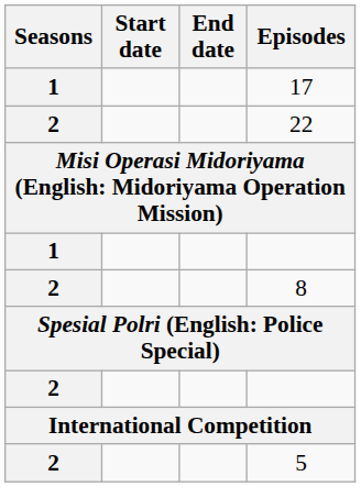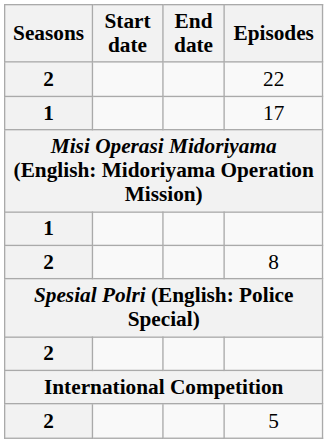rows swapped: 17 <-> 22
